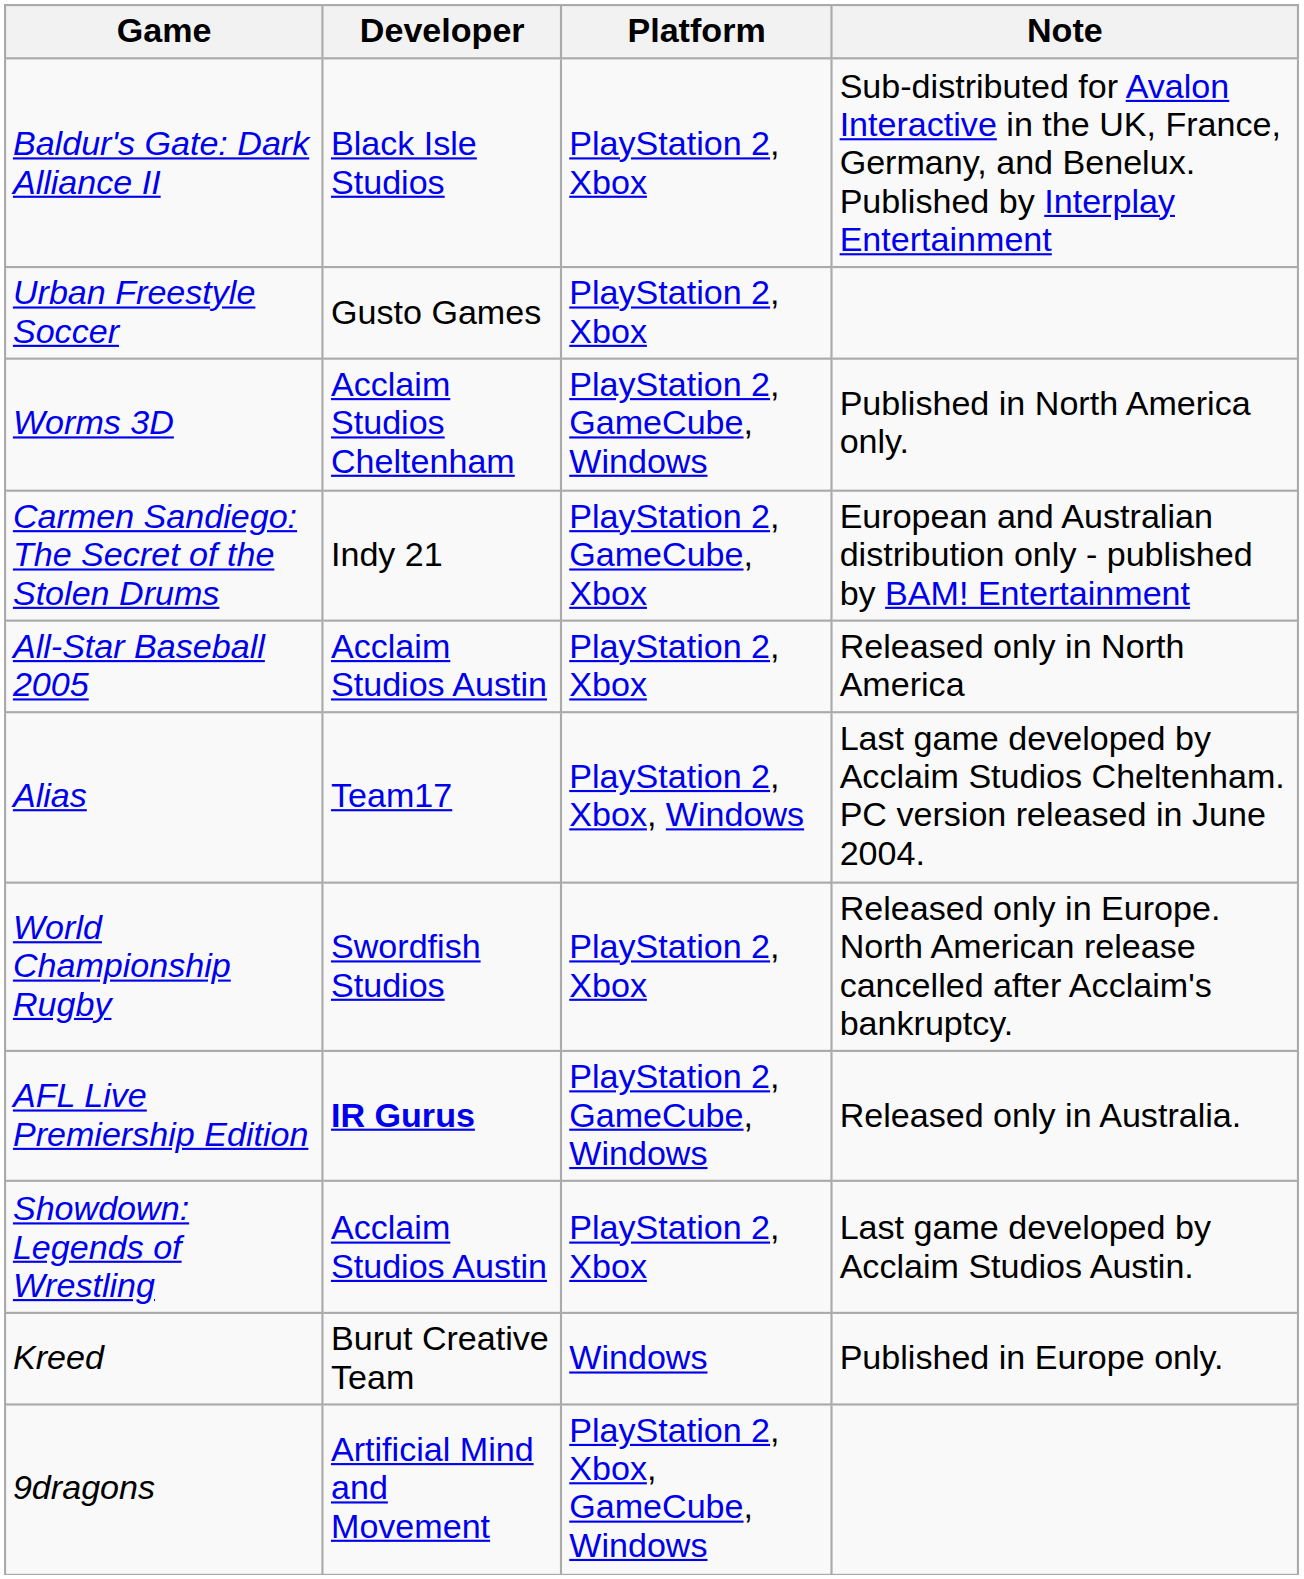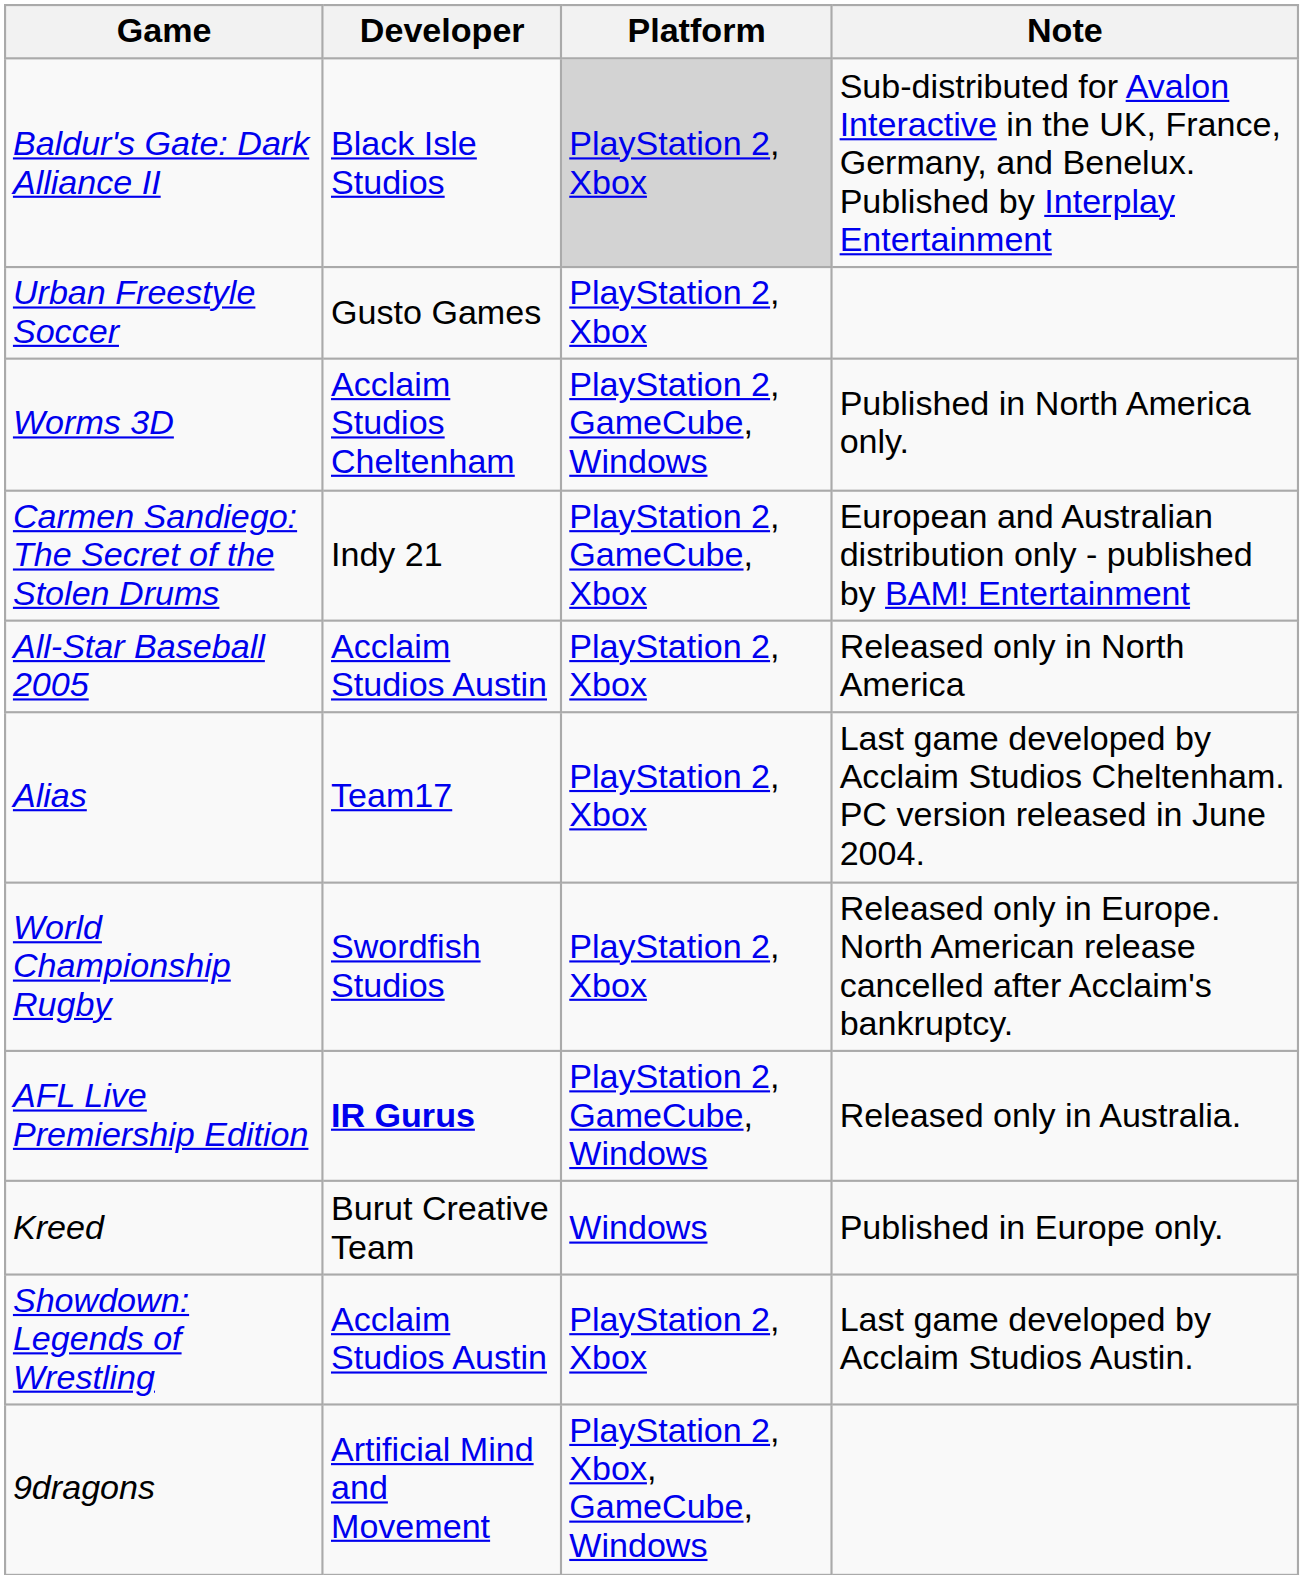Baldur's Gate: Dark Alliance II | Platform: no background -> lightgrey background
Alias | Platform: PlayStation 2, Xbox, Windows -> PlayStation 2, Xbox
rows swapped: Showdown: Legends of Wrestling <-> Kreed
